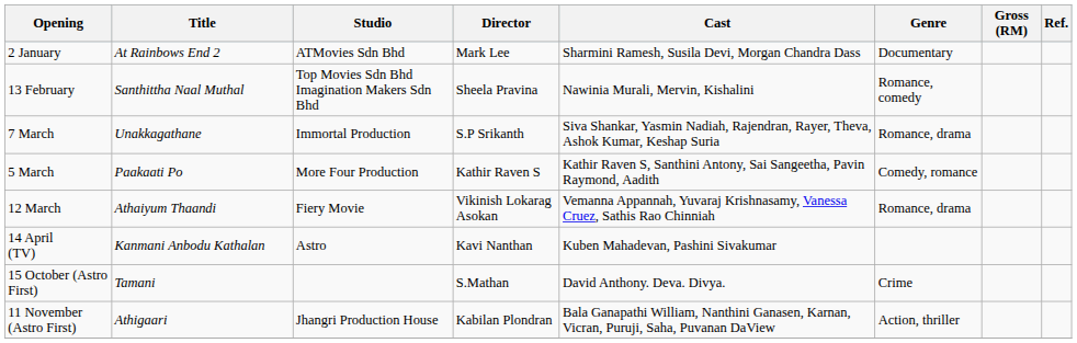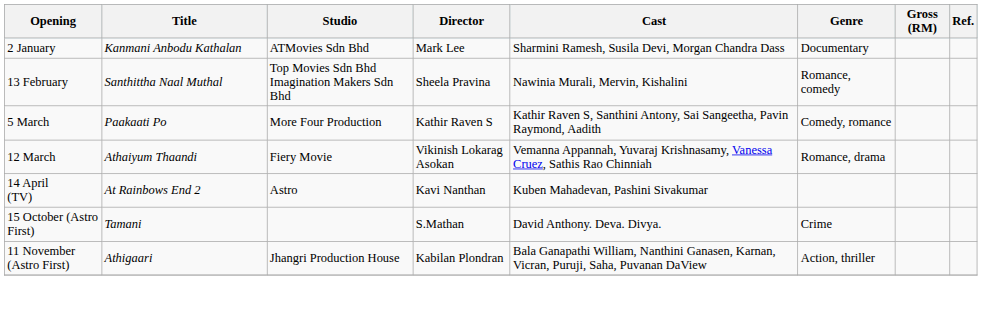2 January | Title: At Rainbows End 2 -> Kanmani Anbodu Kathalan
- row: 7 March | Unakkagathane | Immortal Production | S.P Srikanth | Siva Shankar, Yasmin Nadiah, Rajendran, Rayer, Theva, Ashok Kumar, Keshap Suria | Romance, drama
14 April (TV) | Title: Kanmani Anbodu Kathalan -> At Rainbows End 2
